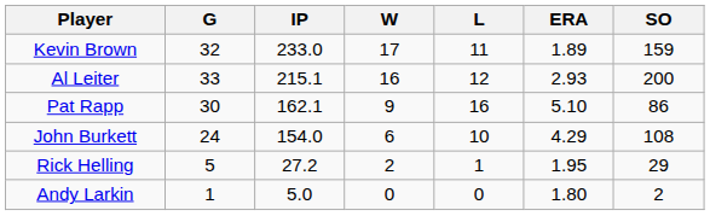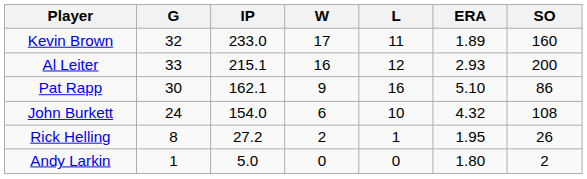Kevin Brown | SO: 159 -> 160
John Burkett | ERA: 4.29 -> 4.32
Rick Helling | G: 5 -> 8
Rick Helling | SO: 29 -> 26
